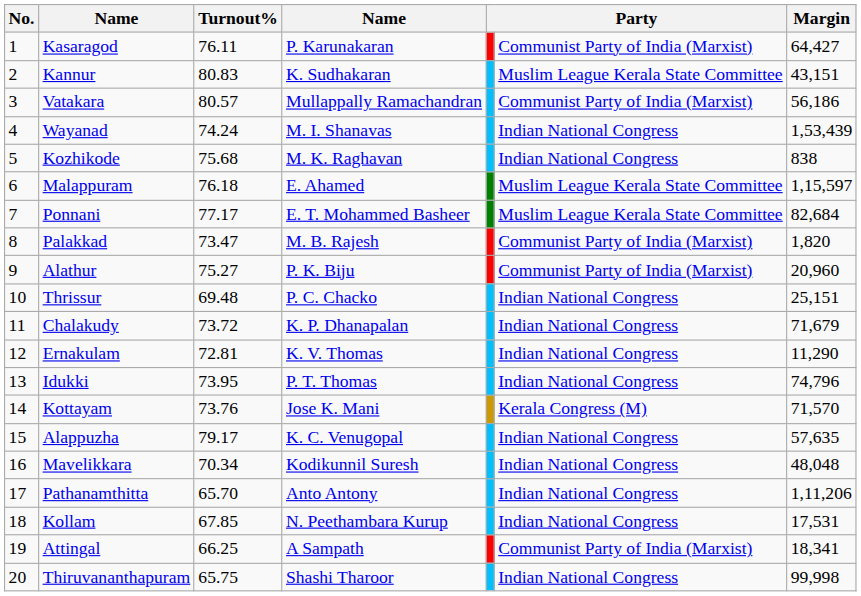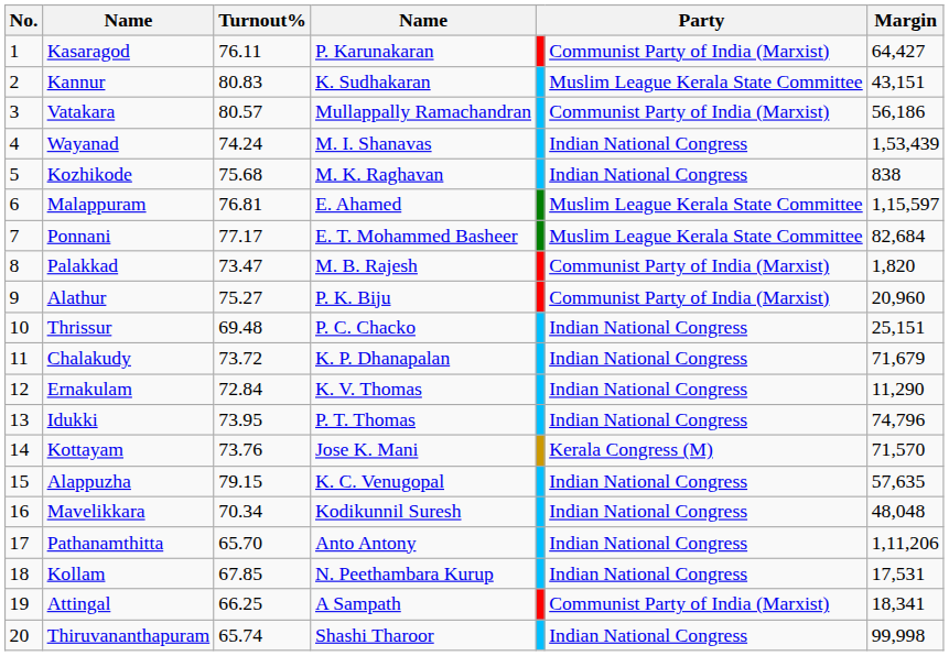Malappuram | Turnout%: 76.18 -> 76.81
Ernakulam | Turnout%: 72.81 -> 72.84
Alappuzha | Turnout%: 79.17 -> 79.15
Thiruvananthapuram | Turnout%: 65.75 -> 65.74
